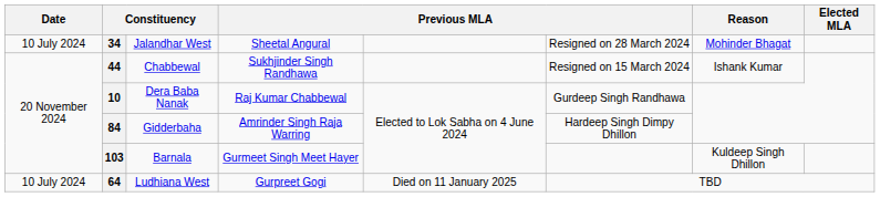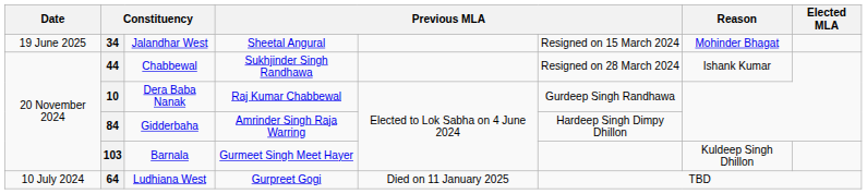34 | Date: 10 July 2024 -> 19 June 2025
34 | column 6: Resigned on 28 March 2024 -> Resigned on 15 March 2024
44 | column 6: Resigned on 15 March 2024 -> Resigned on 28 March 2024
